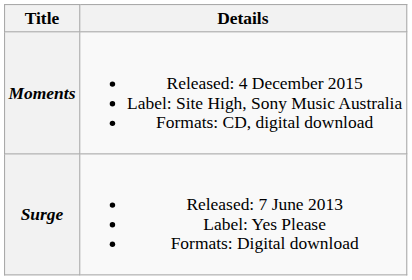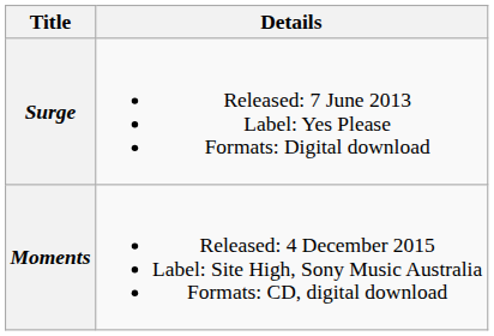rows swapped: Surge <-> Moments
